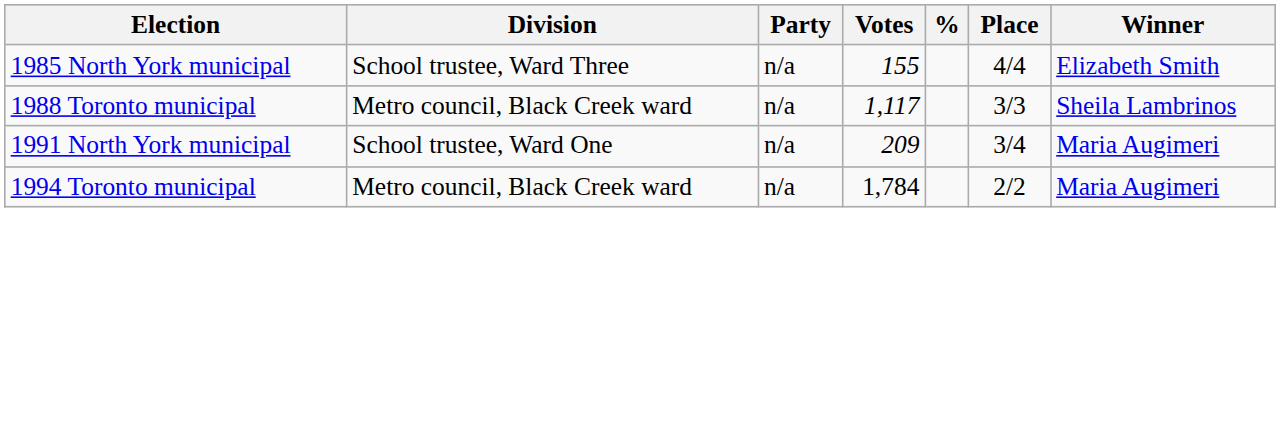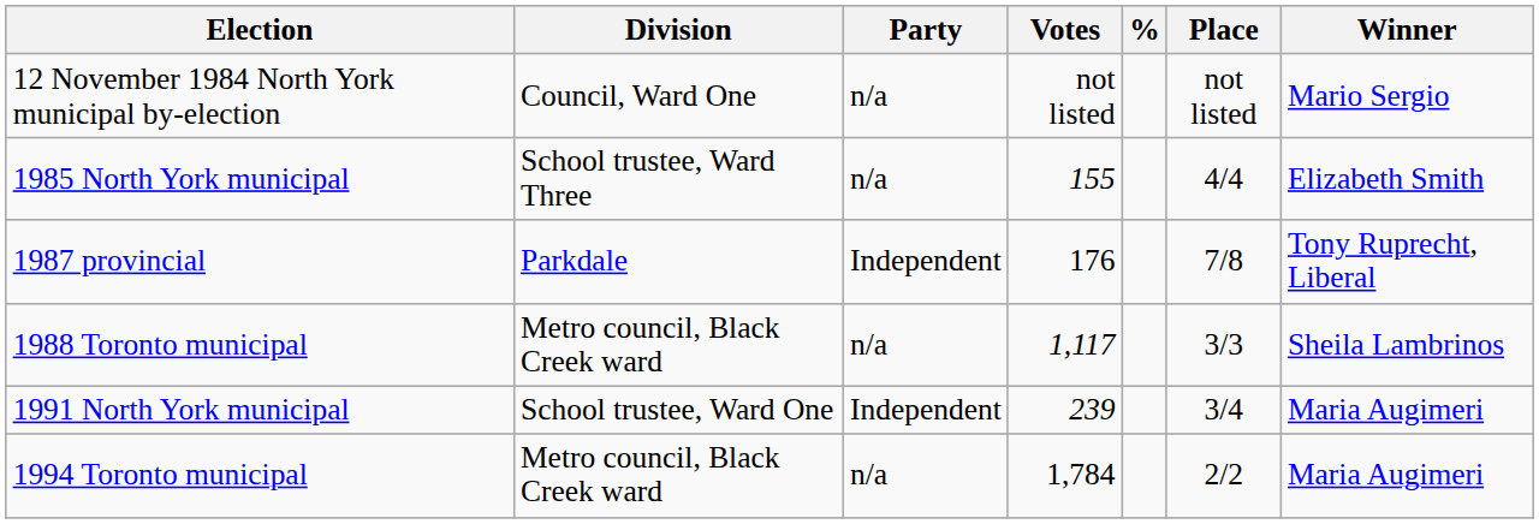+ row: 12 November 1984 North York municipal by-election | Council, Ward One | n/a | not listed | not listed | Mario Sergio
+ row: 1987 provincial | Parkdale | Independent | 176 | 7/8 | Tony Ruprecht, Liberal
1991 North York municipal | Party: n/a -> Independent
1991 North York municipal | Votes: 209 -> 239
